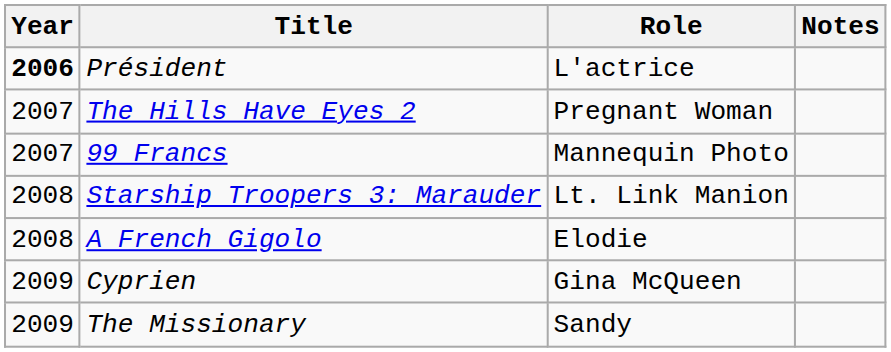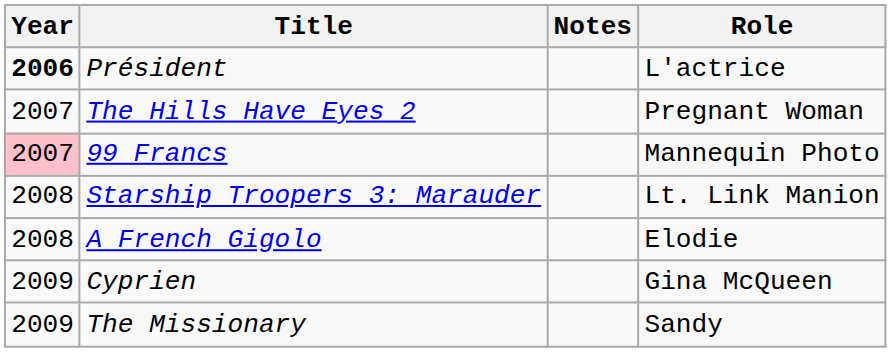columns swapped: Role <-> Notes
99 Francs | Year: no background -> pink background
